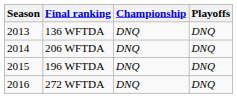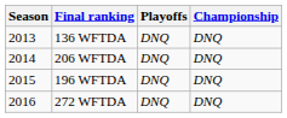columns swapped: Playoffs <-> Championship
